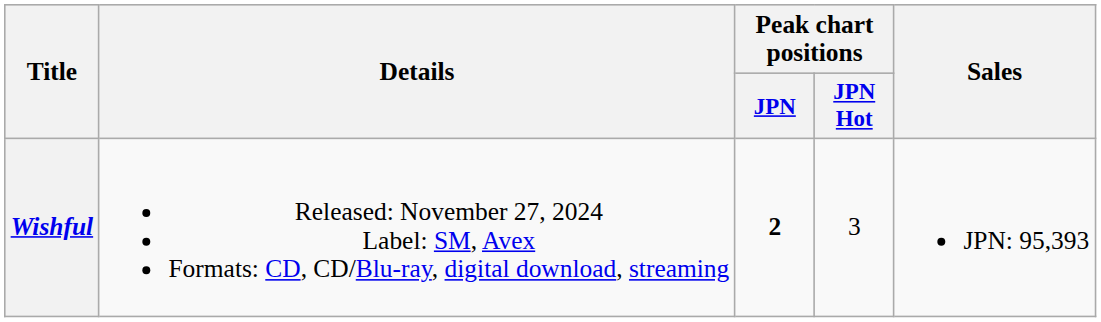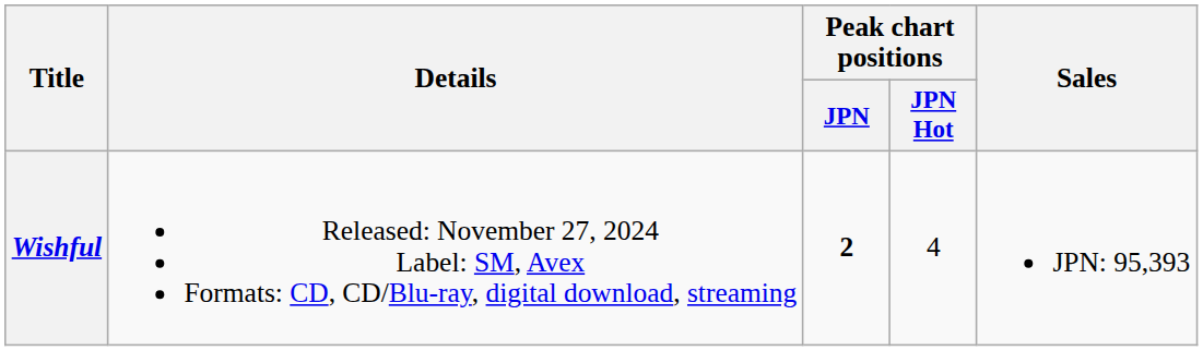Wishful | Peak chart positions / JPN Hot: 3 -> 4
